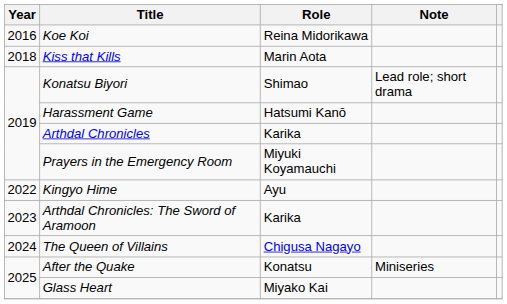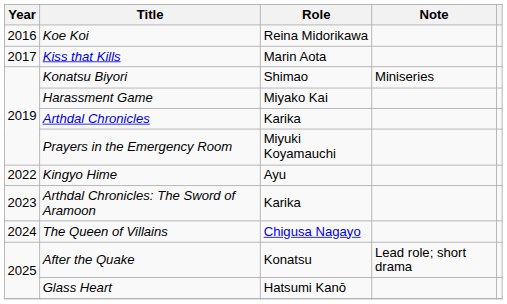Kiss that Kills | Year: 2018 -> 2017
Konatsu Biyori | Note: Lead role; short drama -> Miniseries
Harassment Game | Role: Hatsumi Kanō -> Miyako Kai
After the Quake | Note: Miniseries -> Lead role; short drama
Glass Heart | Role: Miyako Kai -> Hatsumi Kanō
